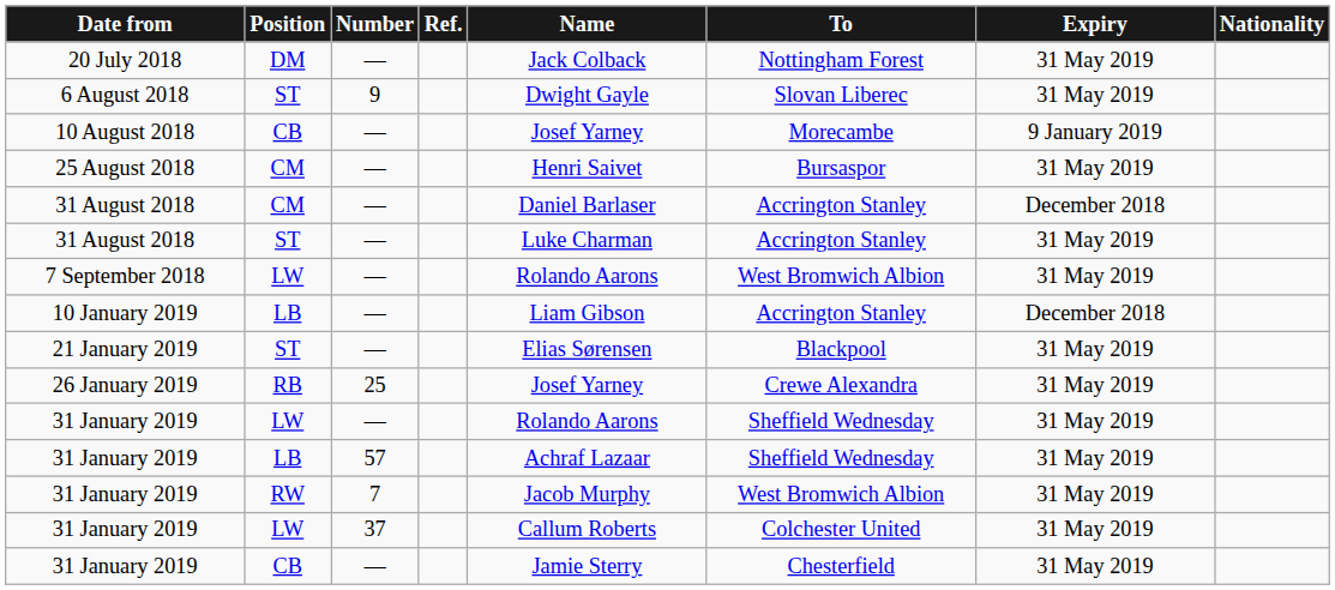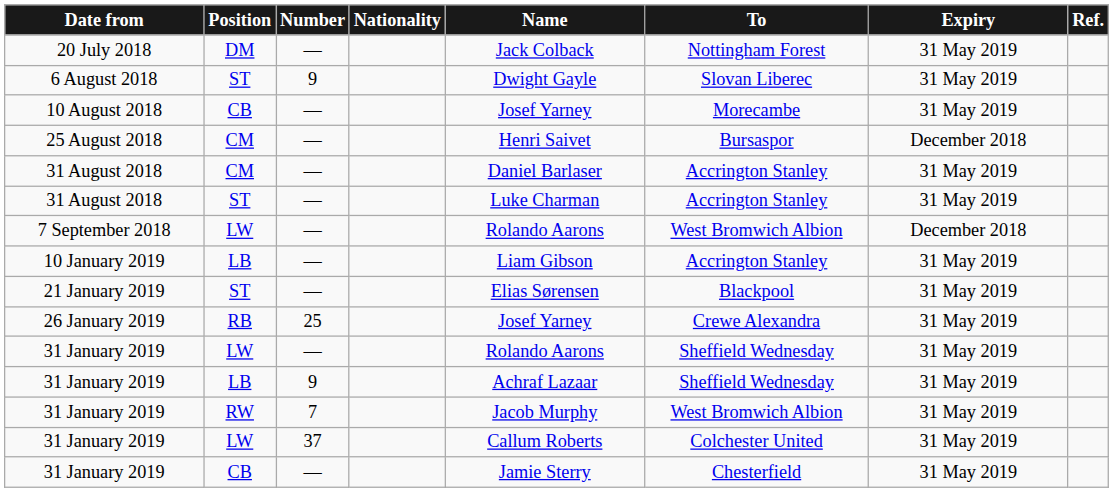columns swapped: Nationality <-> Ref.
10 August 2018 | Expiry: 9 January 2019 -> 31 May 2019
25 August 2018 | Expiry: 31 May 2019 -> December 2018
31 August 2018 / CM | Expiry: December 2018 -> 31 May 2019
7 September 2018 | Expiry: 31 May 2019 -> December 2018
10 January 2019 | Expiry: December 2018 -> 31 May 2019
31 January 2019 / LB | Number: 57 -> 9
